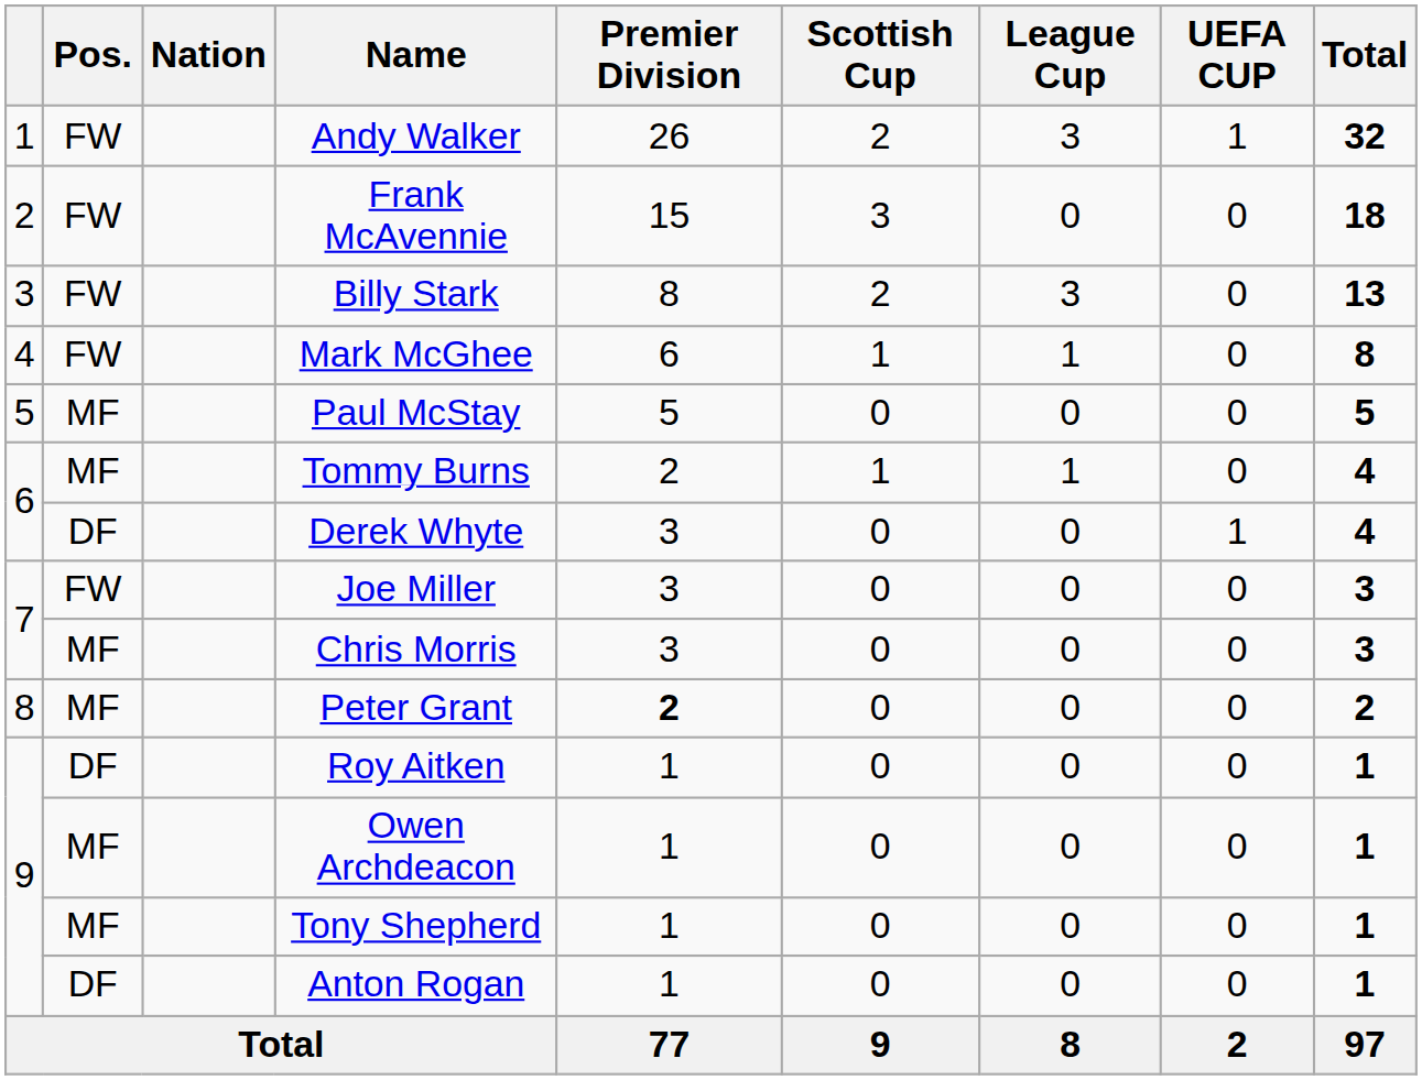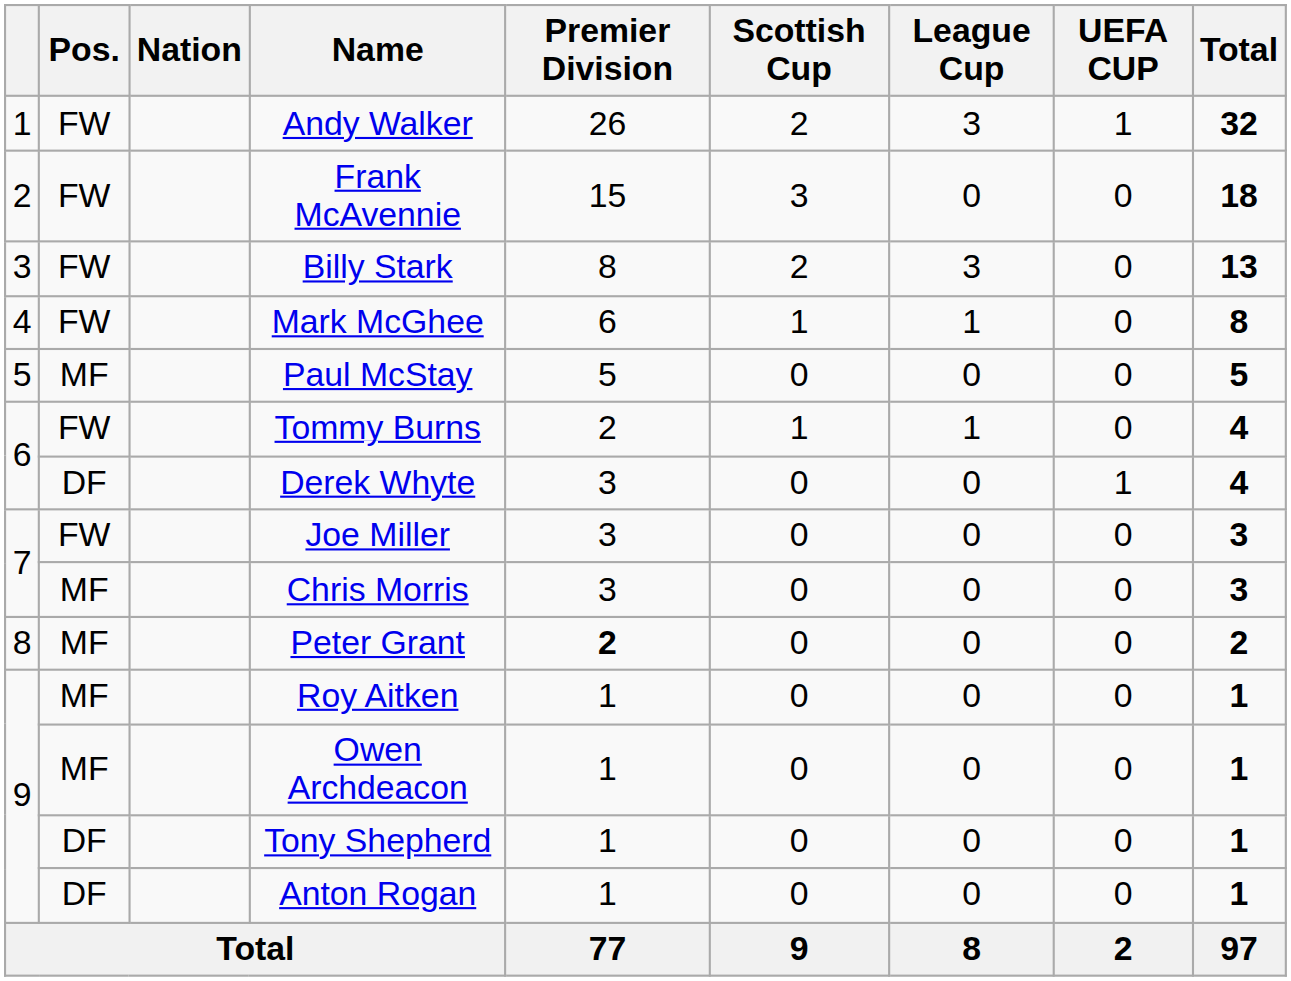Tommy Burns | Pos.: MF -> FW
Roy Aitken | Pos.: DF -> MF
Tony Shepherd | Pos.: MF -> DF
